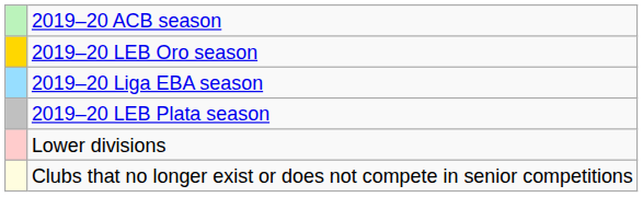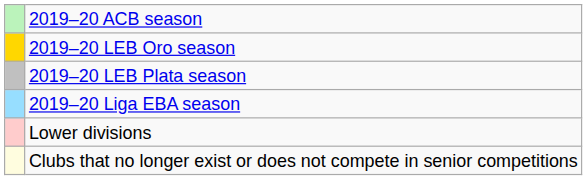rows swapped: 2019–20 LEB Plata season <-> 2019–20 Liga EBA season
